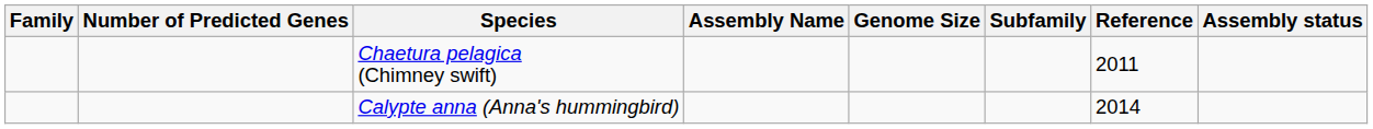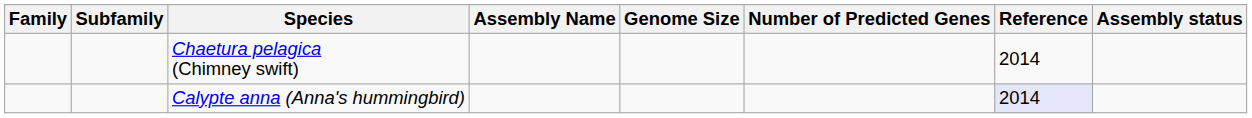columns swapped: Subfamily <-> Number of Predicted Genes
Chaetura pelagica (Chimney swift) | Reference: 2011 -> 2014
Calypte anna (Anna's hummingbird) | Reference: no background -> lavender background
